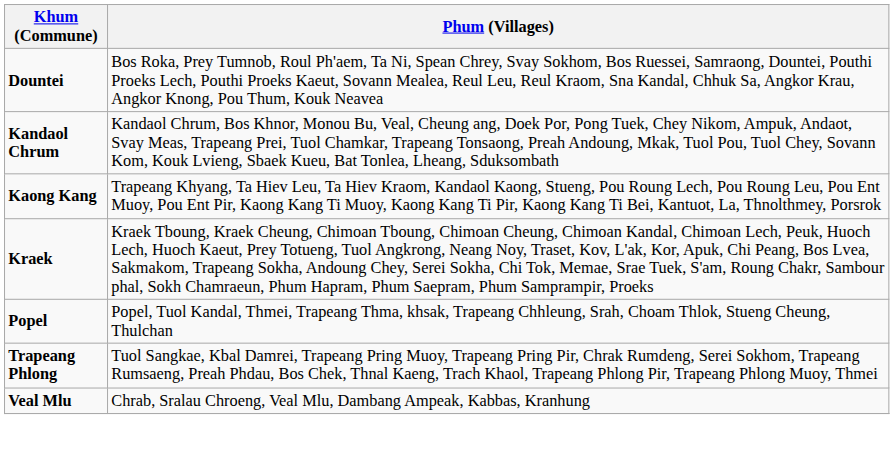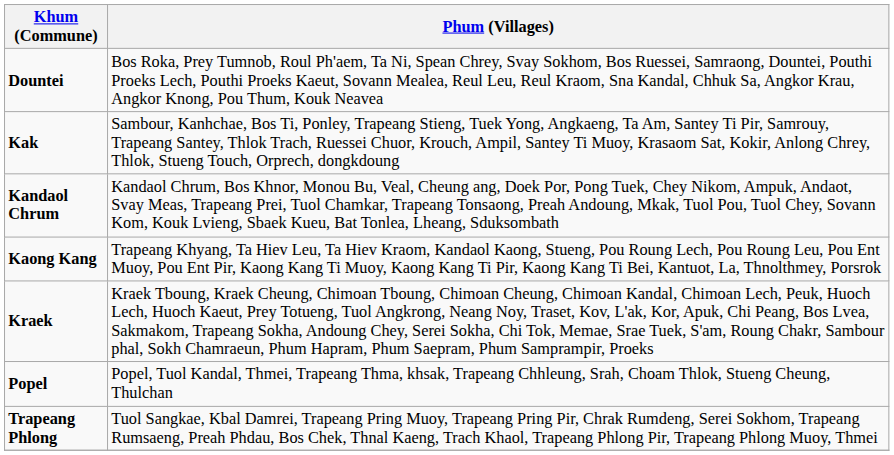+ row: Kak | Sambour, Kanhchae, Bos Ti, Ponley, Trapeang Stieng, Tuek Yong, Angkaeng, Ta Am, Santey Ti Pir, Samrouy, Trapeang Santey, Thlok Trach, Ruessei Chuor, Krouch, Ampil, Santey Ti Muoy, Krasaom Sat, Kokir, Anlong Chrey, Thlok, Stueng Touch, Orprech, dongkdoung
- row: Veal Mlu | Chrab, Sralau Chroeng, Veal Mlu, Dambang Ampeak, Kabbas, Kranhung
